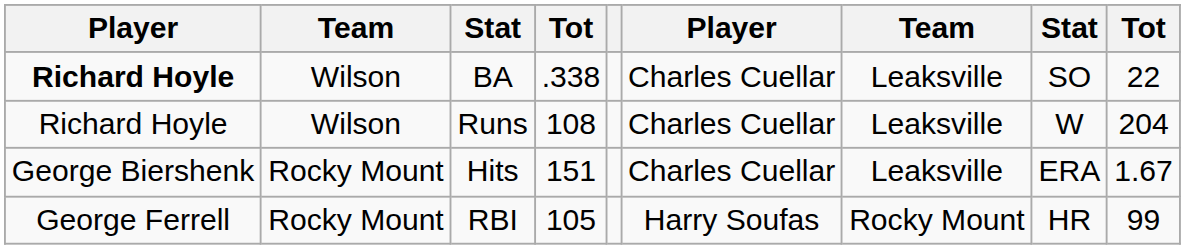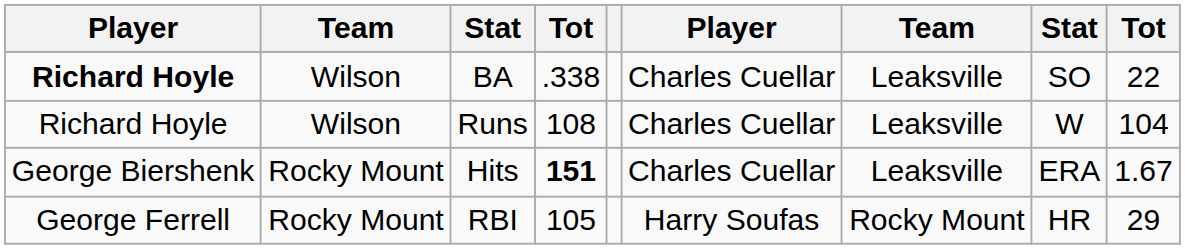Runs | column 9: 204 -> 104
Hits | column 4: normal -> bold
RBI | column 9: 99 -> 29
